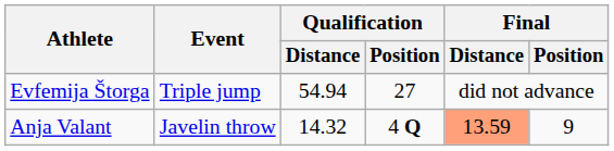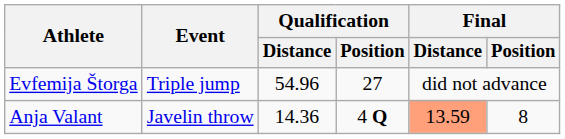Evfemija Štorga | Qualification / Distance: 54.94 -> 54.96
Anja Valant | Qualification / Distance: 14.32 -> 14.36
Anja Valant | Final / Position: 9 -> 8
